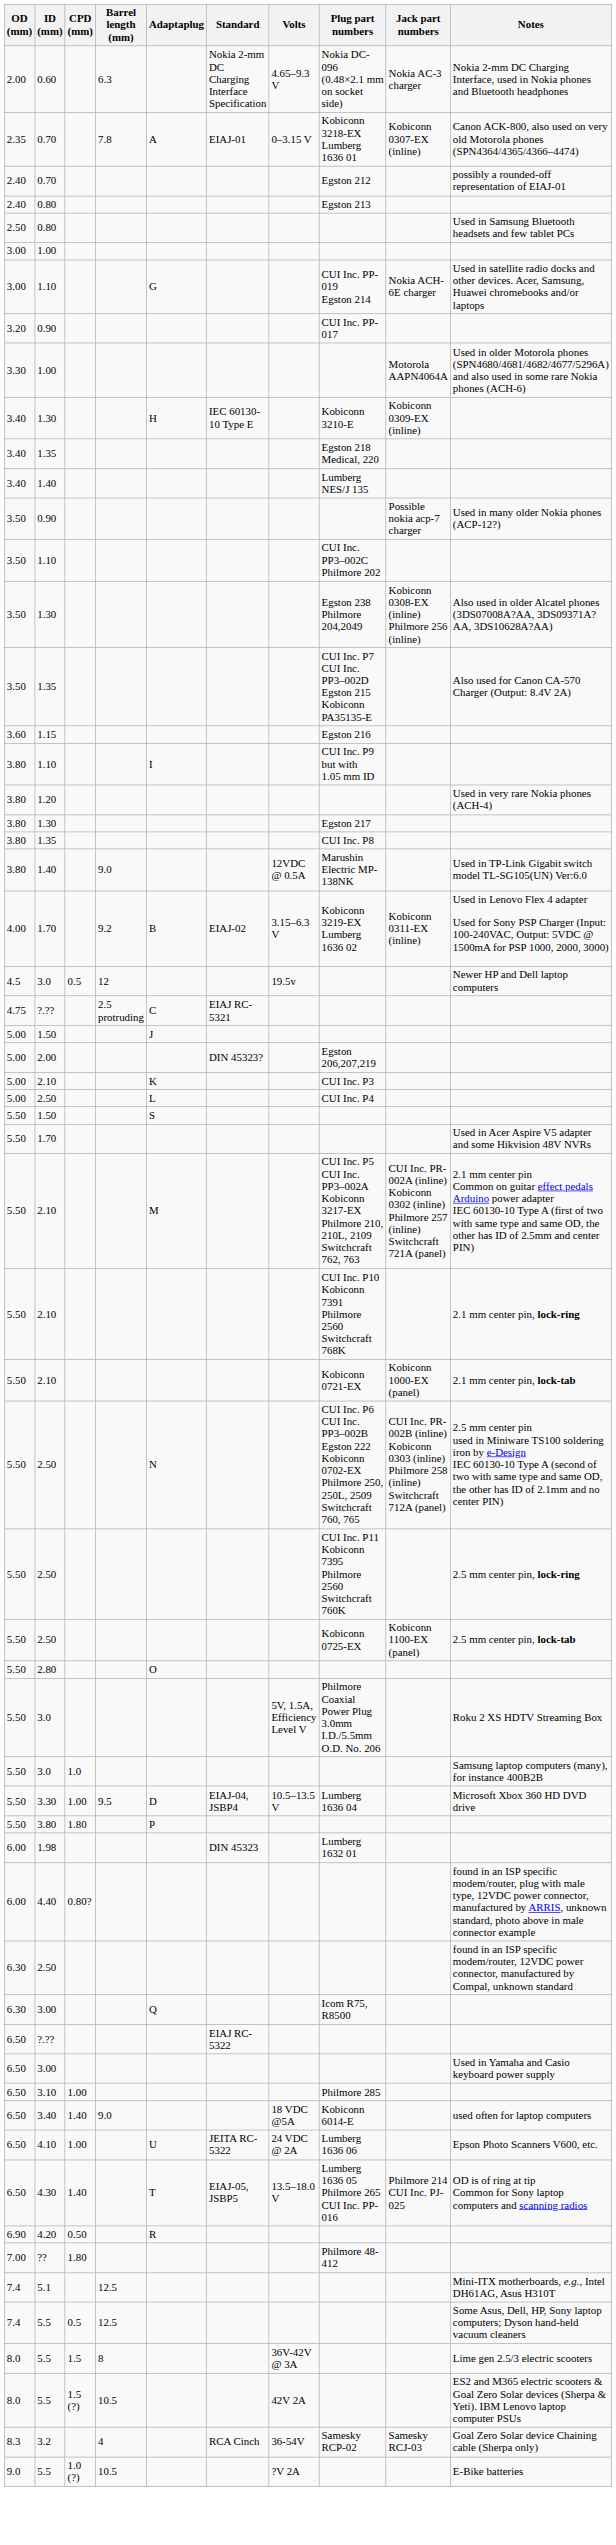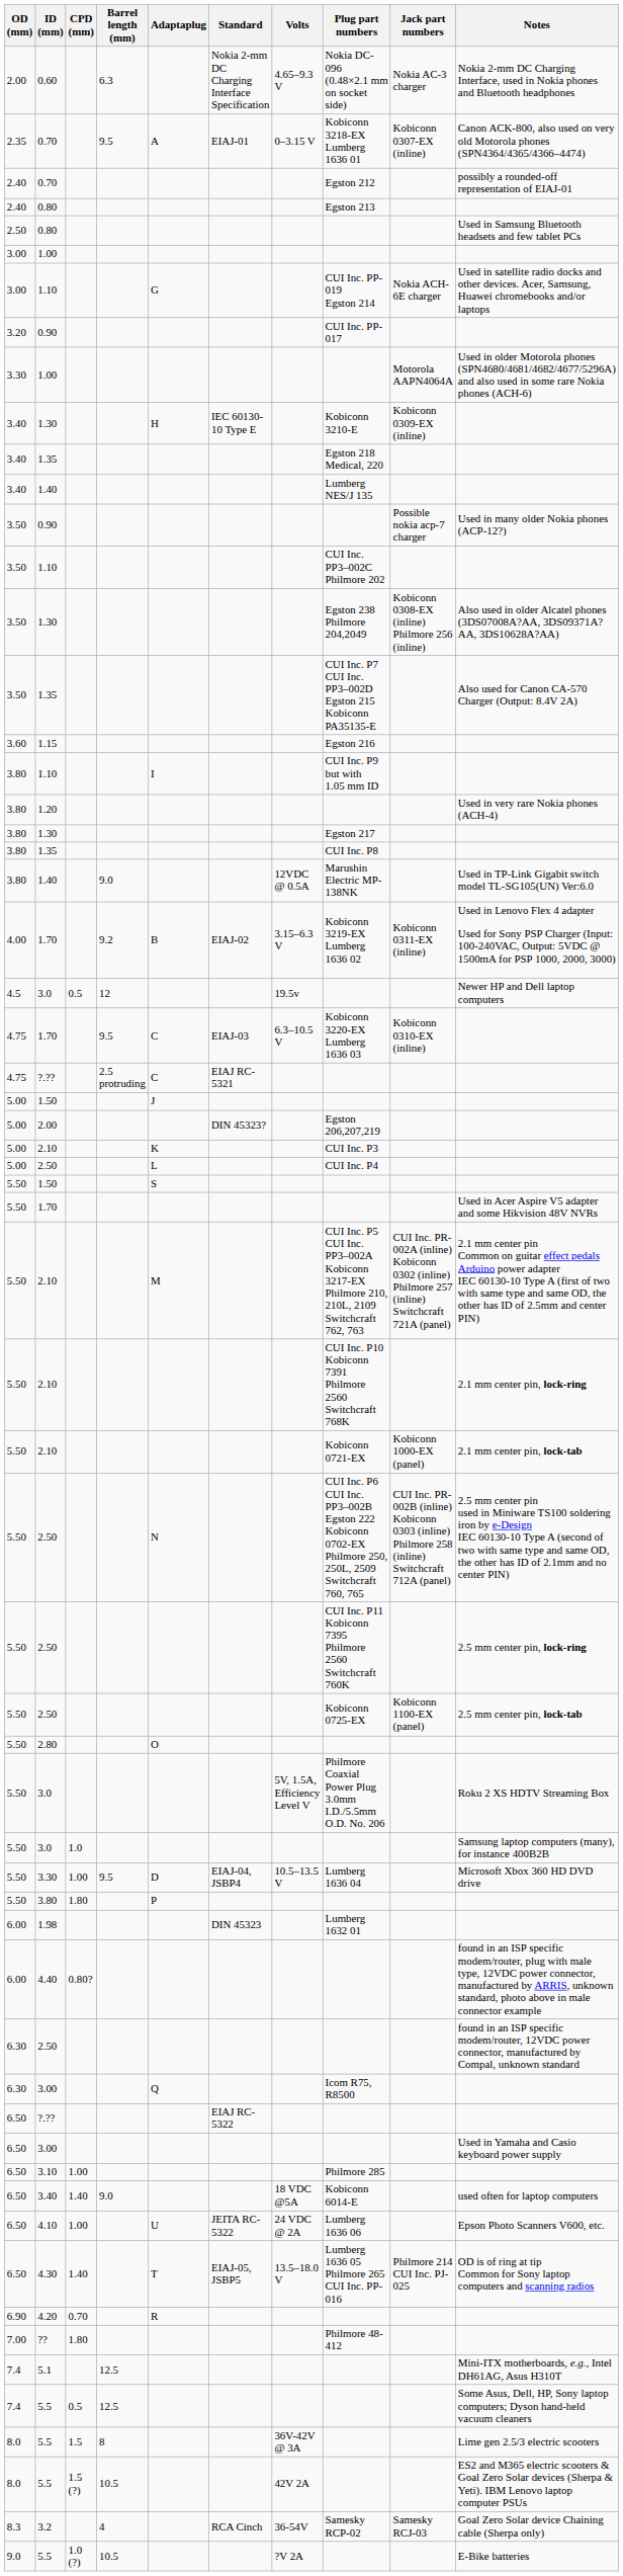2.35 / 0.70 | Barrel length (mm): 7.8 -> 9.5
+ row: 4.75 | 1.70 | 9.5 | C | EIAJ-03 | 6.3–10.5 V | Kobiconn 3220-EX Lumberg 1636 03 | Kobiconn 0310-EX (inline)
4.20 | CPD (mm): 0.50 -> 0.70
